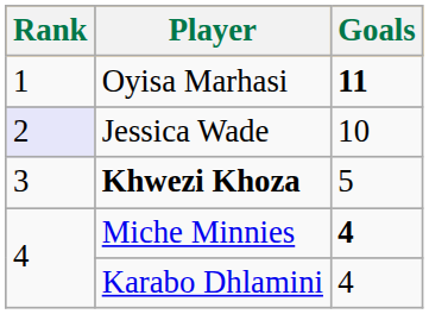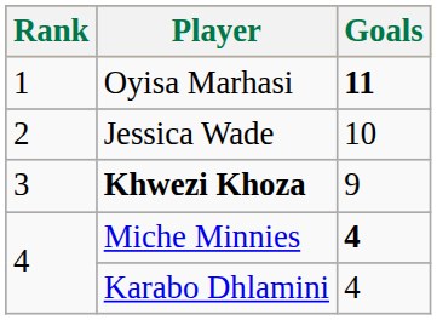Jessica Wade | Rank: lavender background -> no background
Khwezi Khoza | Goals: 5 -> 9
